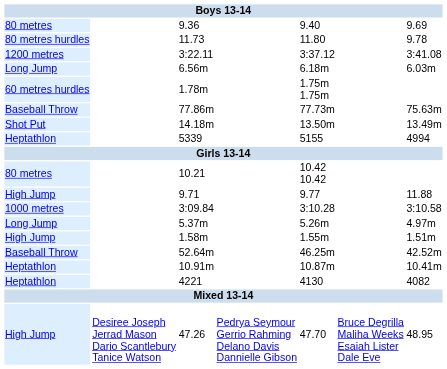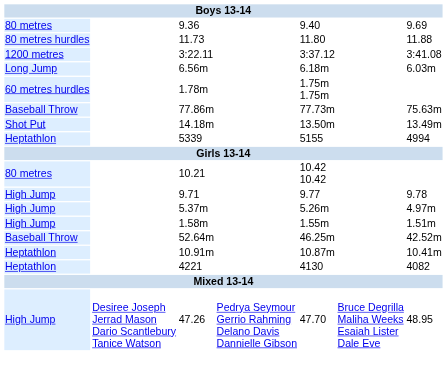11.73 | column 7: 9.78 -> 11.88
9.71 | column 7: 11.88 -> 9.78
- row: 1000 metres | 3:09.84 | 3:10.28 | 3:10.58
5.37m | column 1: Long Jump -> High Jump
